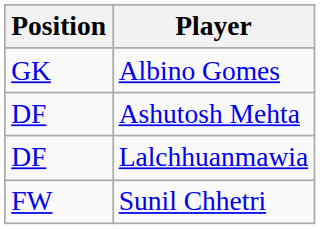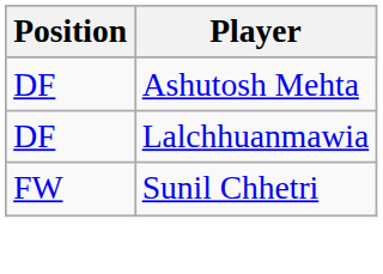- row: GK | Albino Gomes
